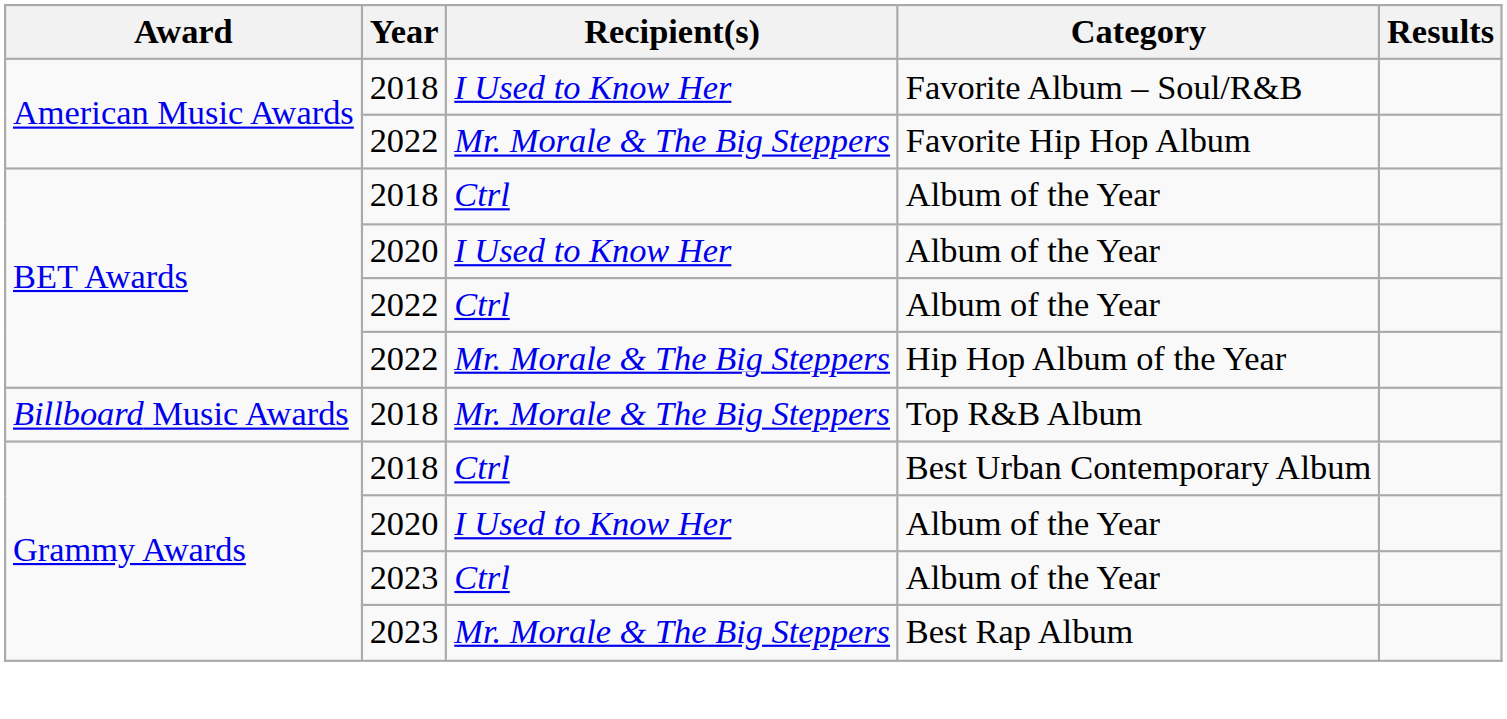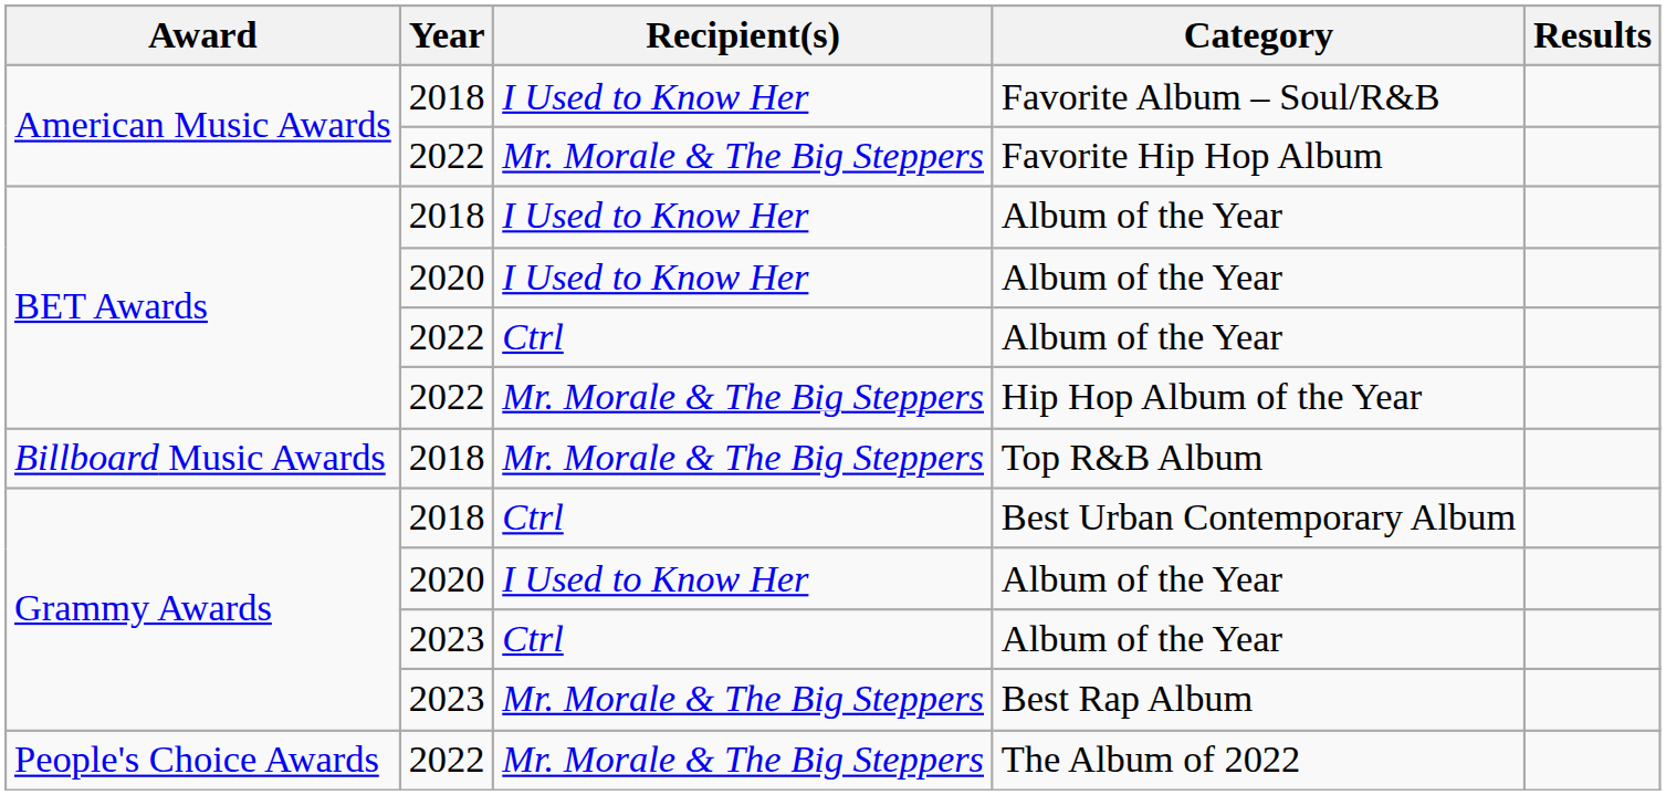2018 / Album of the Year | Recipient(s): Ctrl -> I Used to Know Her
+ row: People's Choice Awards | 2022 | Mr. Morale & The Big Steppers | The Album of 2022
